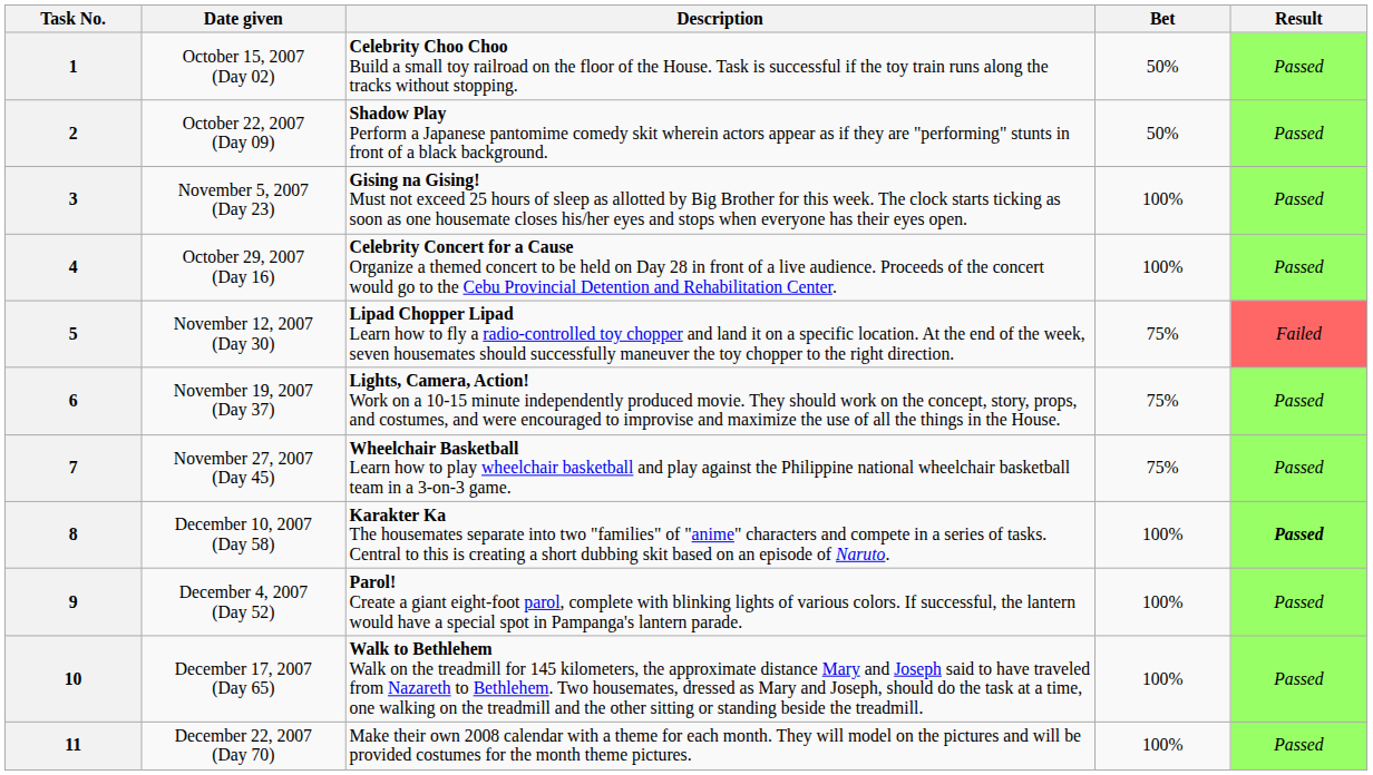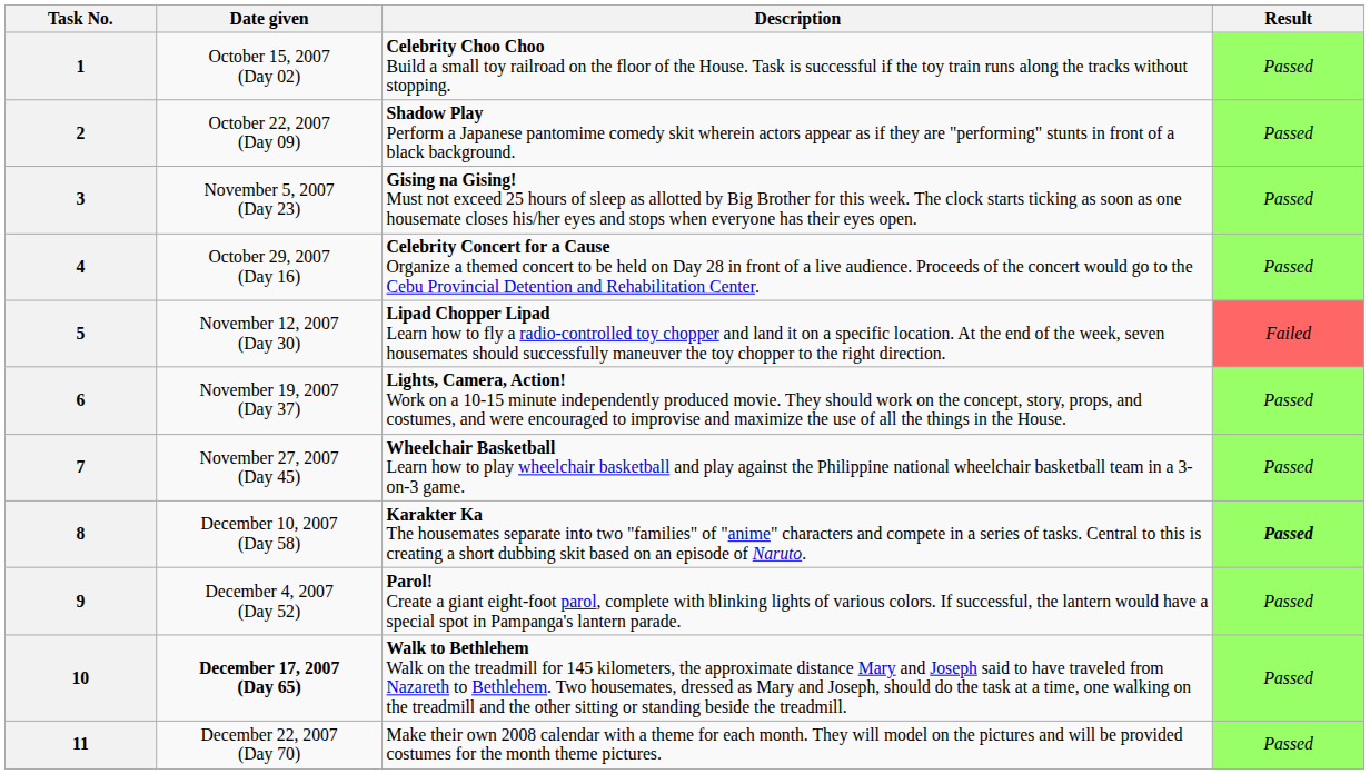- column: Bet | 50% | 50% | 100% | 100% | 75% | 75% | 75% | 100% | 100% | 100% | 100%
10 | Date given: normal -> bold
